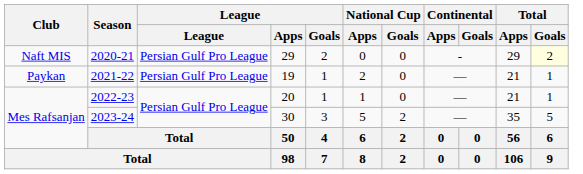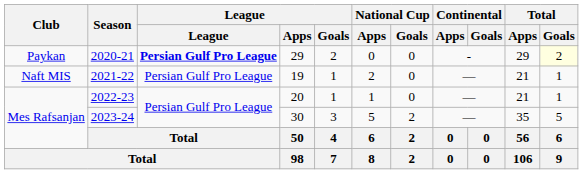2020-21 | Club: Naft MIS -> Paykan
2020-21 | League: normal -> bold
2021-22 | Club: Paykan -> Naft MIS
